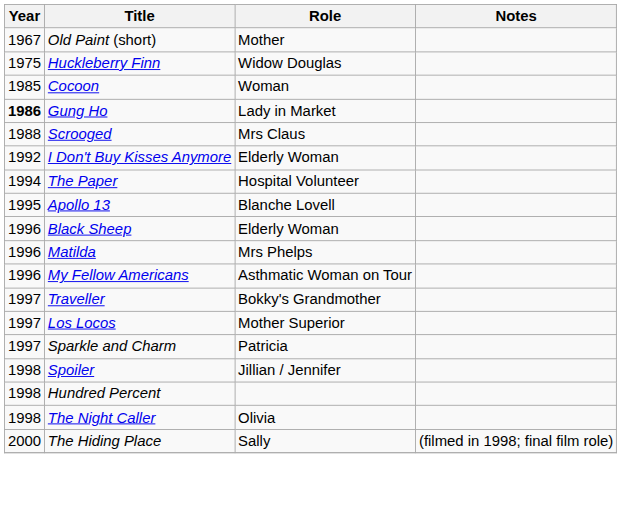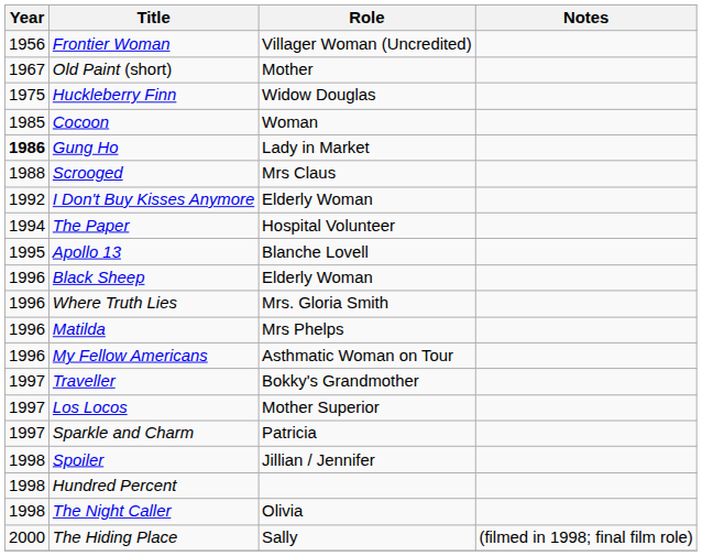+ row: 1956 | Frontier Woman | Villager Woman (Uncredited)
+ row: 1996 | Where Truth Lies | Mrs. Gloria Smith
